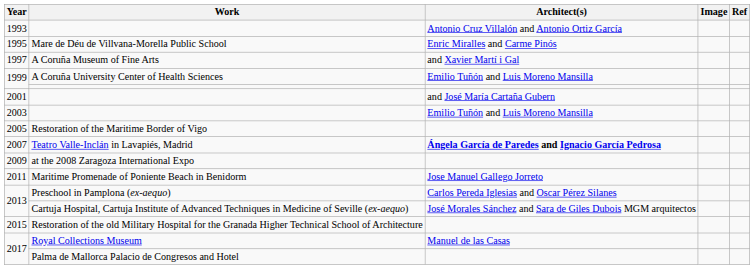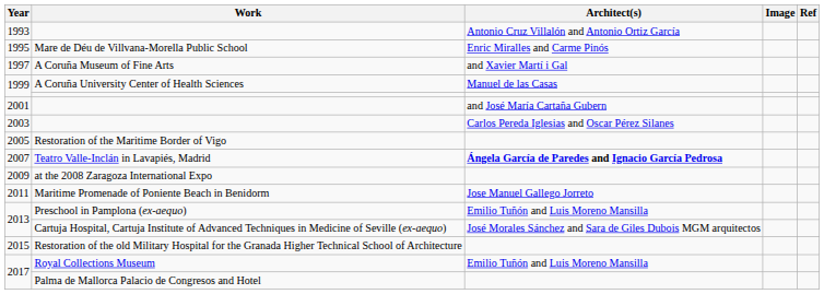1999 / A Coruña University Center of Health Sciences | Architect(s): Emilio Tuñón and Luis Moreno Mansilla -> Manuel de las Casas
2003 | Architect(s): Emilio Tuñón and Luis Moreno Mansilla -> Carlos Pereda Iglesias and Oscar Pérez Silanes
2013 / Preschool in Pamplona (ex-aequo) | Architect(s): Carlos Pereda Iglesias and Oscar Pérez Silanes -> Emilio Tuñón and Luis Moreno Mansilla
2017 / Royal Collections Museum | Architect(s): Manuel de las Casas -> Emilio Tuñón and Luis Moreno Mansilla
